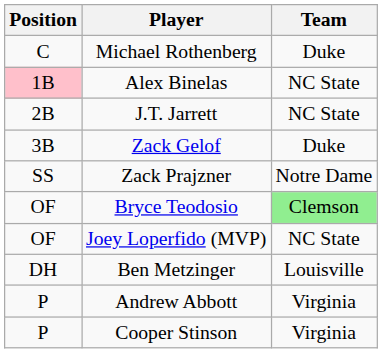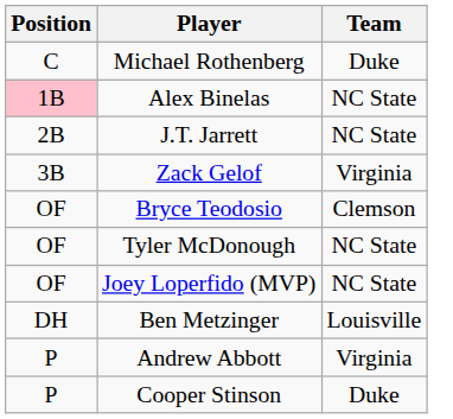Zack Gelof | Team: Duke -> Virginia
- row: SS | Zack Prajzner | Notre Dame
Bryce Teodosio | Team: lightgreen background -> no background
+ row: OF | Tyler McDonough | NC State
Cooper Stinson | Team: Virginia -> Duke
